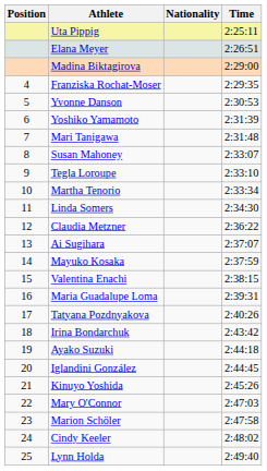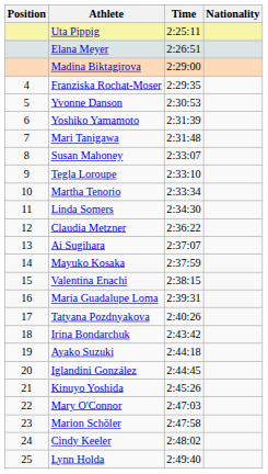columns swapped: Nationality <-> Time
